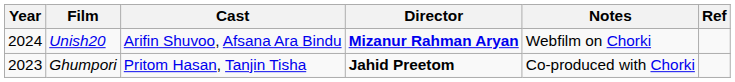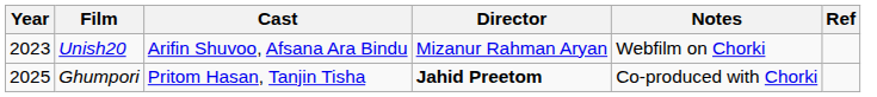Unish20 | Year: 2024 -> 2023
Unish20 | Director: bold -> normal
Ghumpori | Year: 2023 -> 2025
